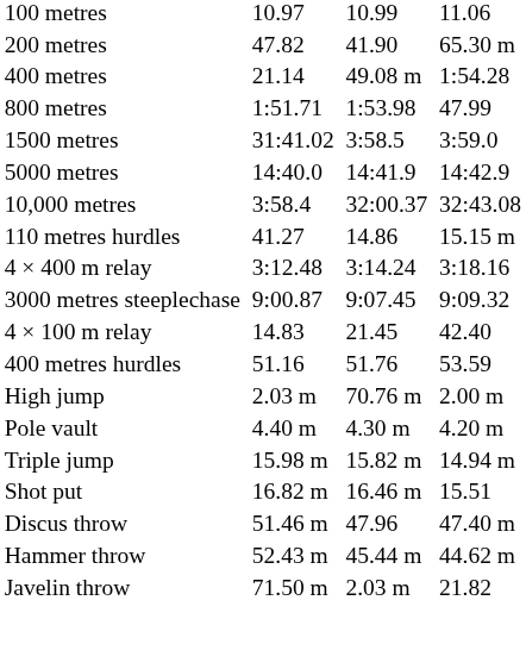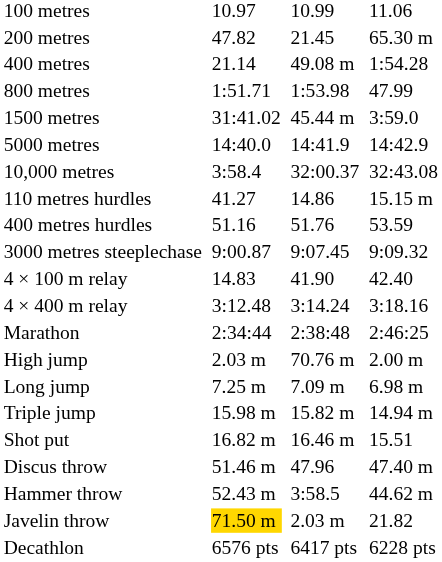200 metres | column 5: 41.90 -> 21.45
1500 metres | column 5: 3:58.5 -> 45.44 m
rows swapped: 400 metres hurdles <-> 4 × 400 m relay
4 × 100 m relay | column 5: 21.45 -> 41.90
+ row: Marathon | 2:34:44 | 2:38:48 | 2:46:25
- row: Pole vault | 4.40 m | 4.30 m | 4.20 m
+ row: Long jump | 7.25 m | 7.09 m | 6.98 m
Hammer throw | column 5: 45.44 m -> 3:58.5
Javelin throw | column 3: no background -> gold background
+ row: Decathlon | 6576 pts | 6417 pts | 6228 pts
